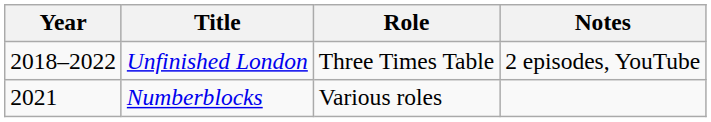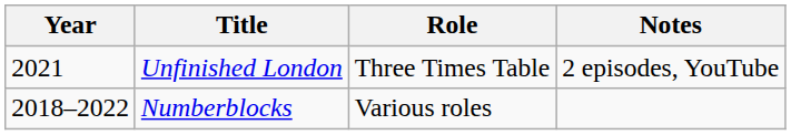Unfinished London | Year: 2018–2022 -> 2021
Numberblocks | Year: 2021 -> 2018–2022
